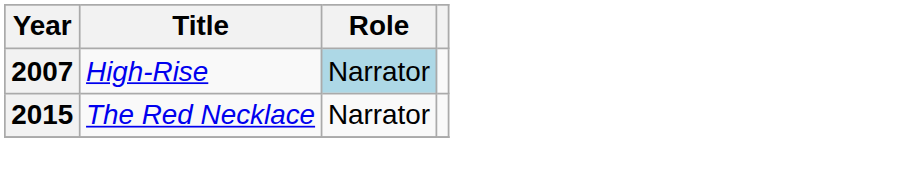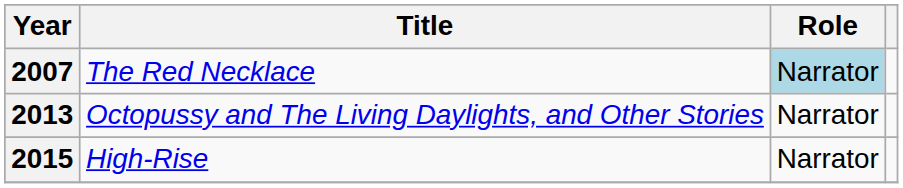2007 | Title: High-Rise -> The Red Necklace
+ row: 2013 | Octopussy and The Living Daylights, and Other Stories | Narrator
2015 | Title: The Red Necklace -> High-Rise
